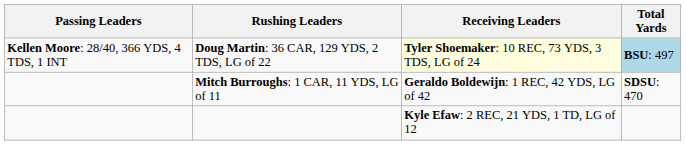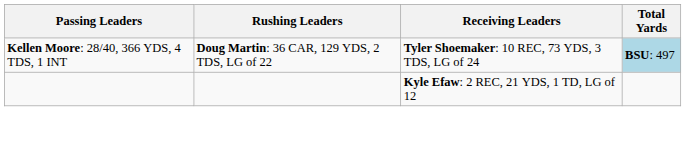Doug Martin: 36 CAR, 129 YDS, 2 TDS, LG of 22 | Receiving Leaders: lightyellow background -> no background
- row: Mitch Burroughs: 1 CAR, 11 YDS, LG of 11 | Geraldo Boldewijn: 1 REC, 42 YDS, LG of 42 | SDSU: 470
